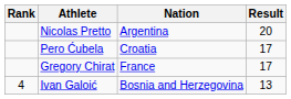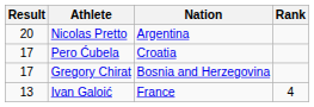columns swapped: Rank <-> Result
Gregory Chirat | Nation: France -> Bosnia and Herzegovina
Ivan Galoić | Nation: Bosnia and Herzegovina -> France
